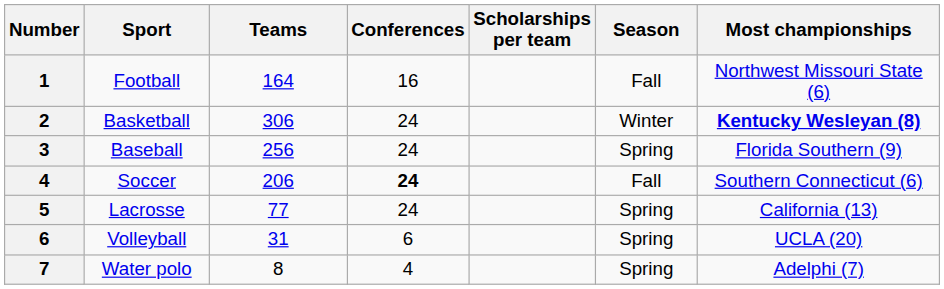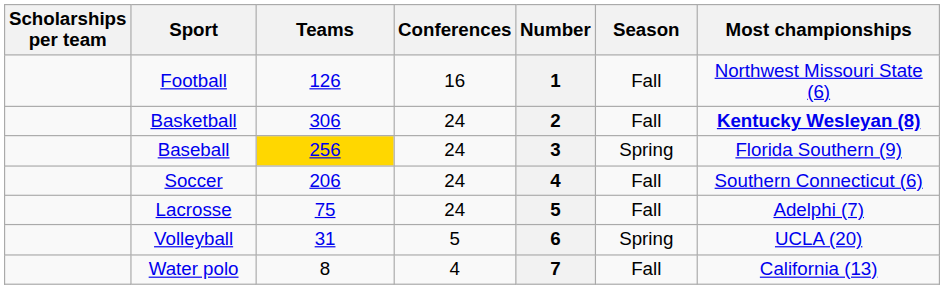columns swapped: Number <-> Scholarships per team
Football | Teams: 164 -> 126
Basketball | Season: Winter -> Fall
Baseball | Teams: no background -> gold background
Soccer | Conferences: bold -> normal
Lacrosse | Teams: 77 -> 75
Lacrosse | Season: Spring -> Fall
Lacrosse | Most championships: California (13) -> Adelphi (7)
Volleyball | Conferences: 6 -> 5
Water polo | Season: Spring -> Fall
Water polo | Most championships: Adelphi (7) -> California (13)
